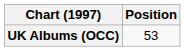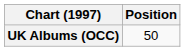UK Albums (OCC) | Position: 53 -> 50
